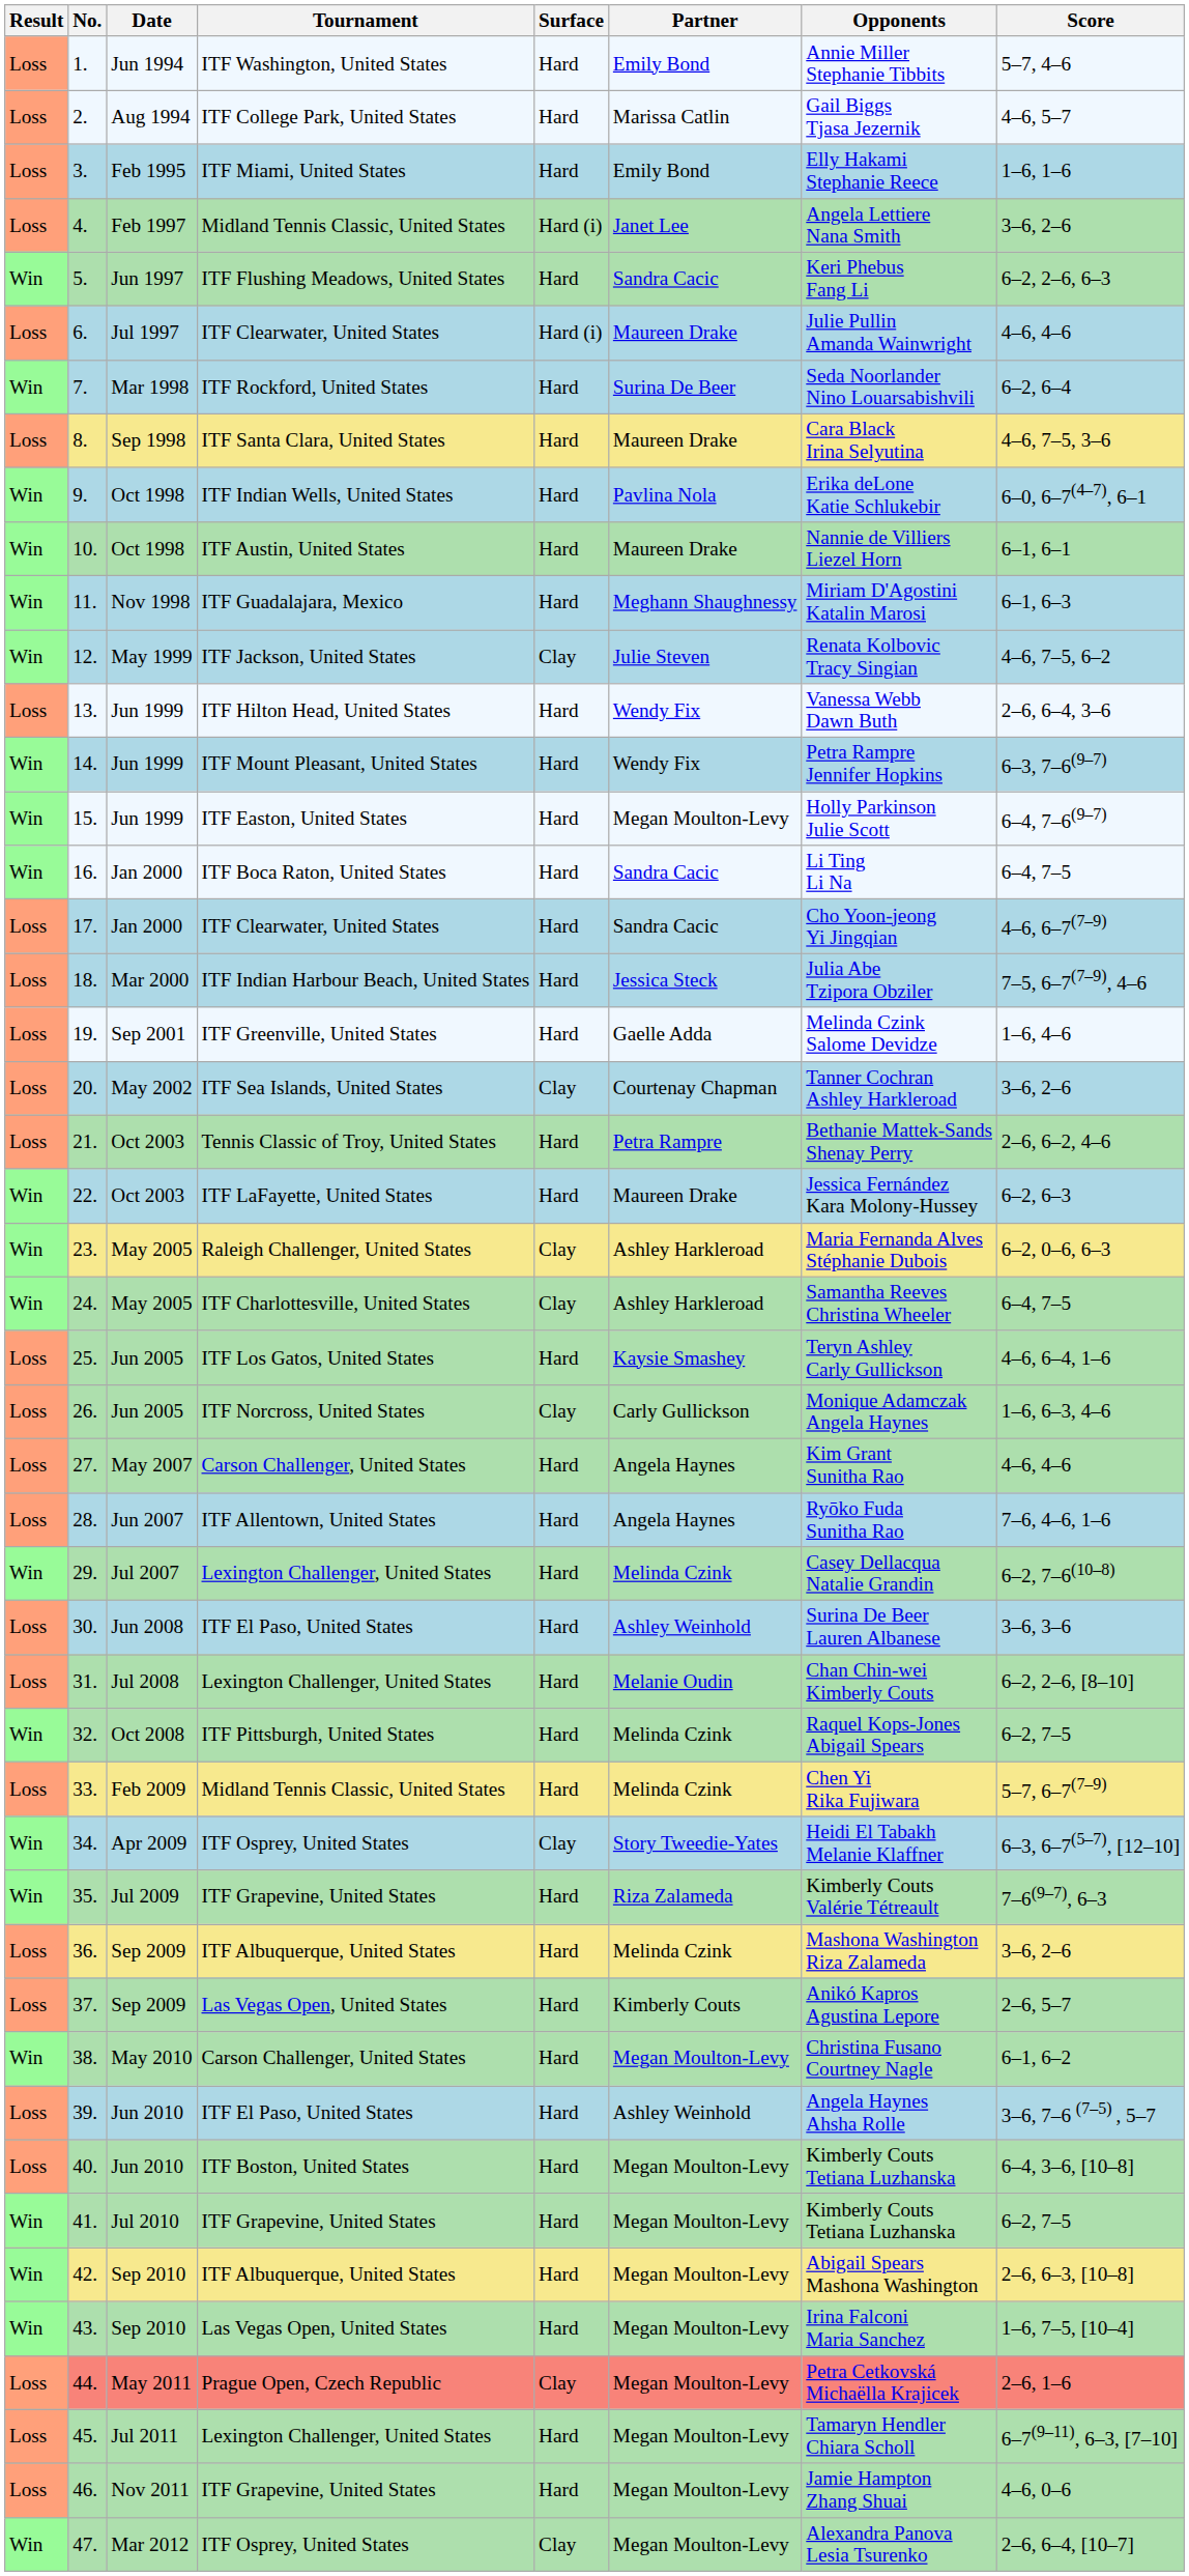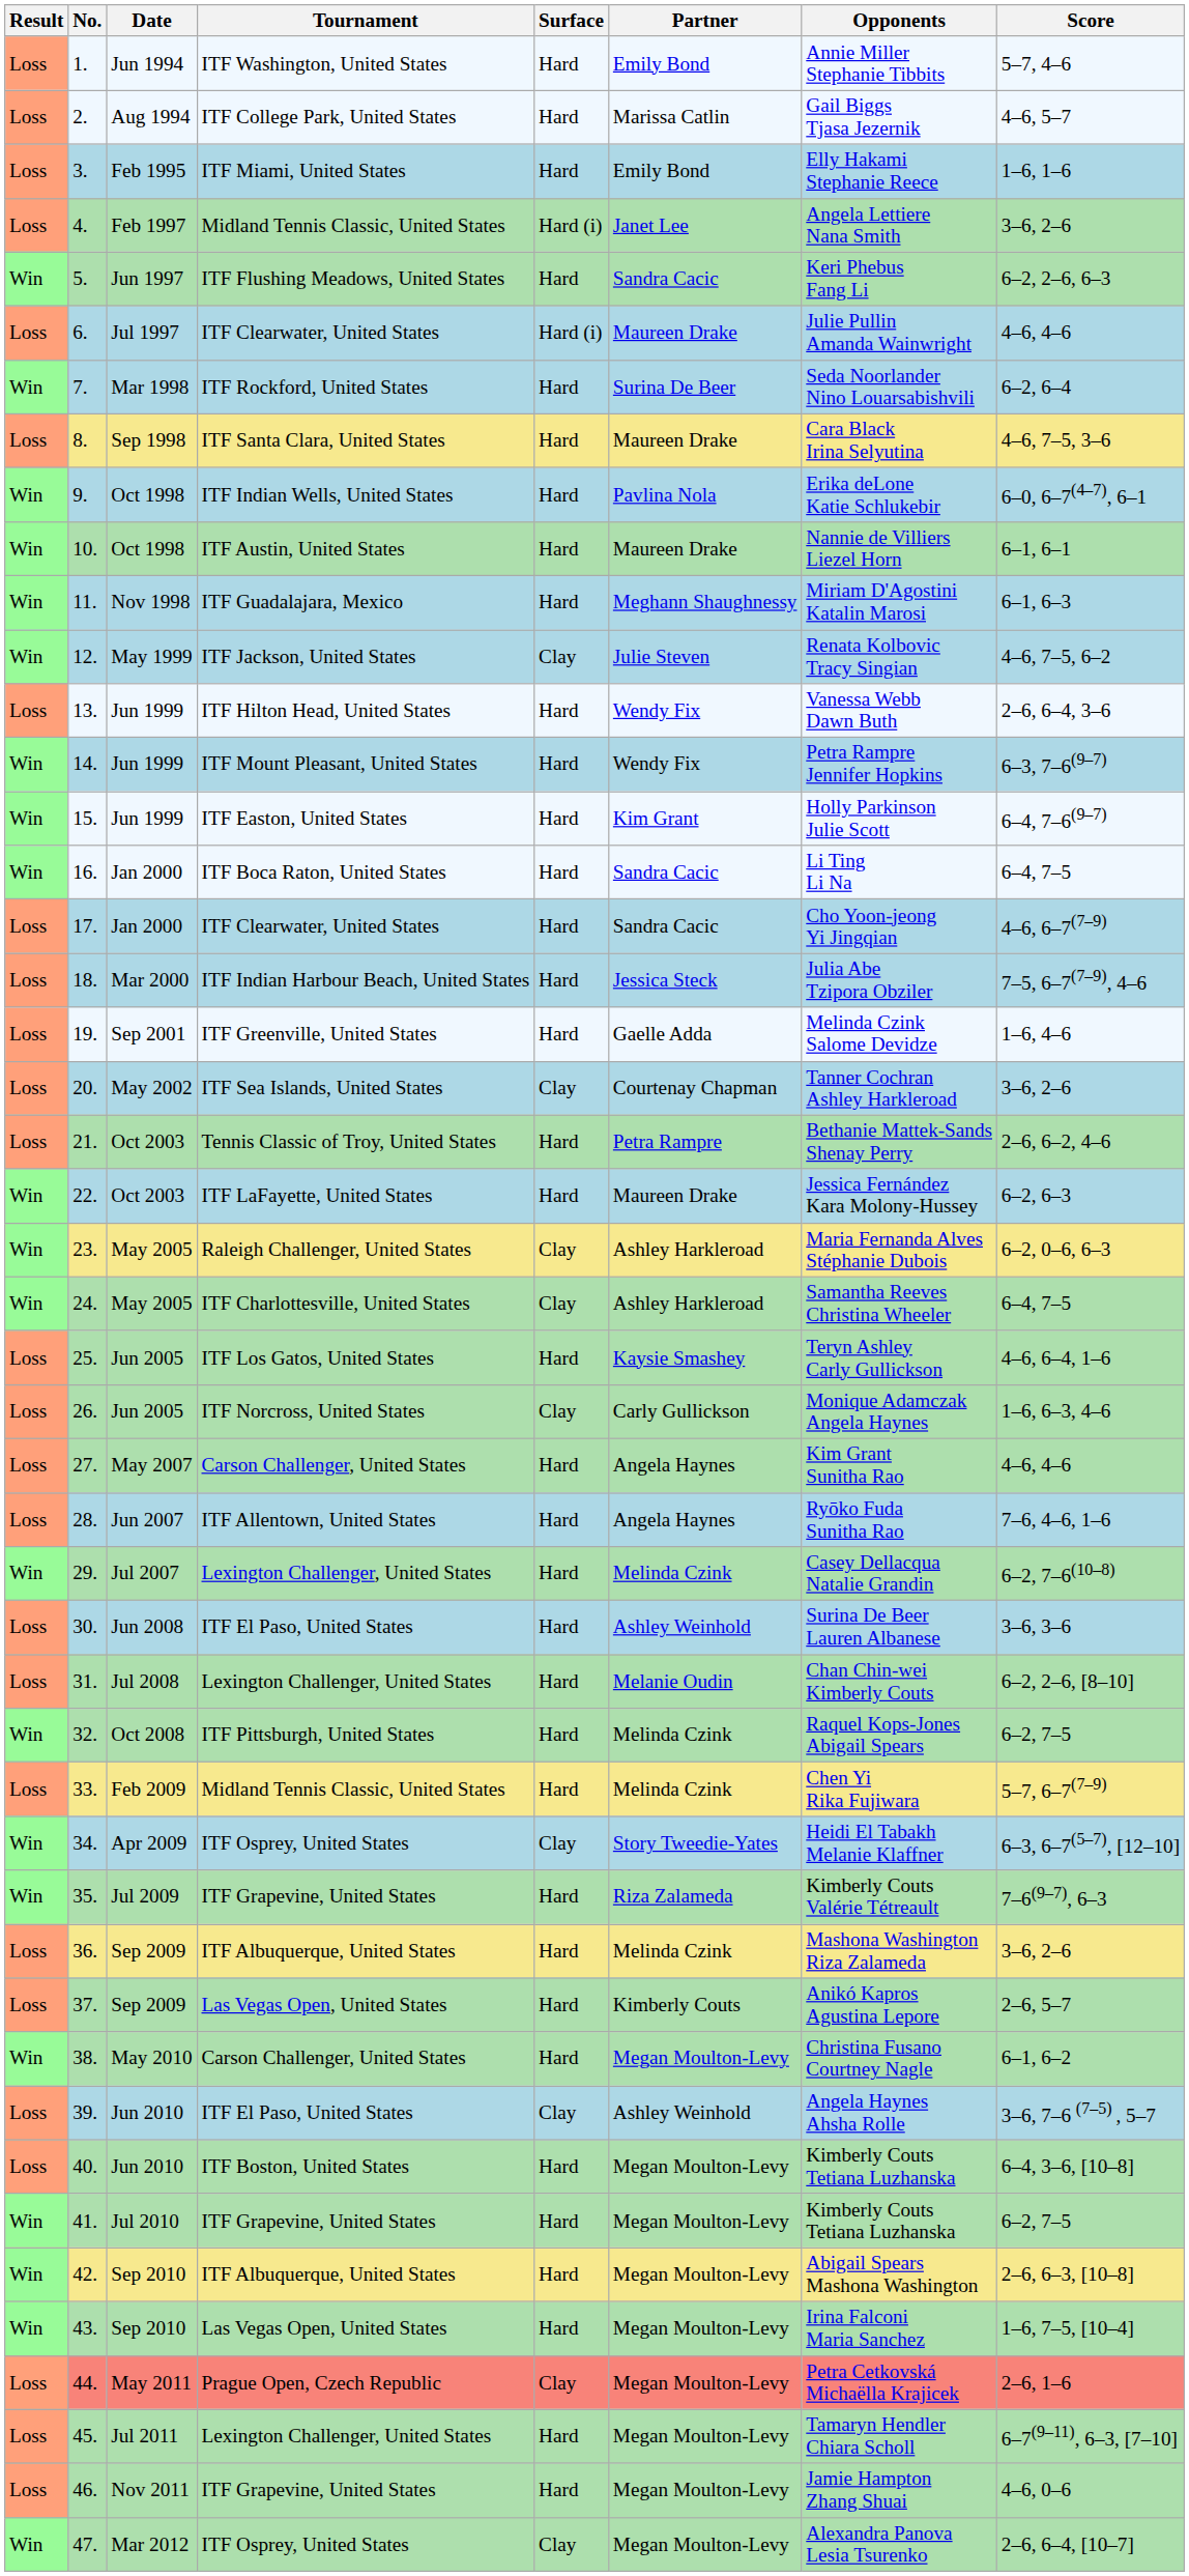15. | Partner: Megan Moulton-Levy -> Kim Grant
39. | Surface: Hard -> Clay
